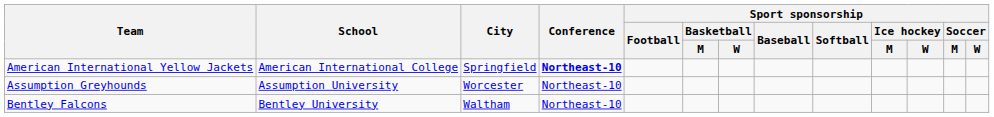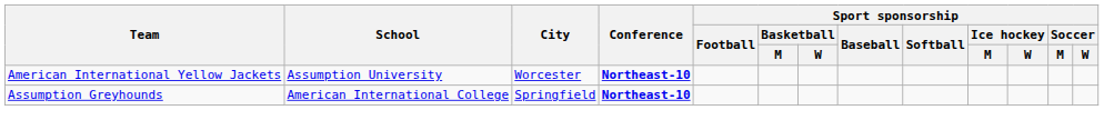American International Yellow Jackets | School: American International College -> Assumption University
American International Yellow Jackets | City: Springfield -> Worcester
Assumption Greyhounds | School: Assumption University -> American International College
Assumption Greyhounds | City: Worcester -> Springfield
Assumption Greyhounds | Conference: normal -> bold
- row: Bentley Falcons | Bentley University | Waltham | Northeast-10
